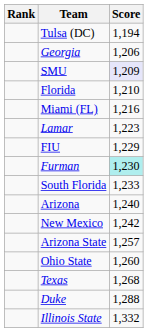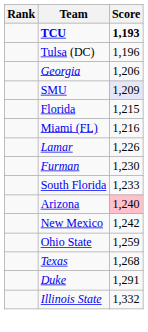+ row: TCU | 1,193
Tulsa (DC) | Score: 1,194 -> 1,196
Florida | Score: 1,210 -> 1,215
Lamar | Score: 1,223 -> 1,226
- row: FIU | 1,229
Furman | Score: paleturquoise background -> no background
Arizona | Score: no background -> pink background
- row: Arizona State | 1,257
Ohio State | Score: 1,260 -> 1,259
Duke | Score: 1,288 -> 1,291
